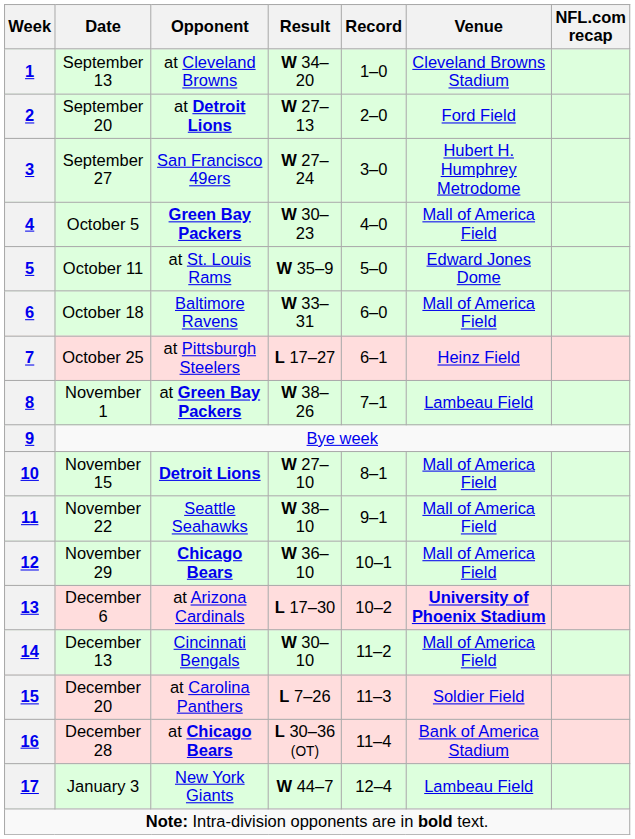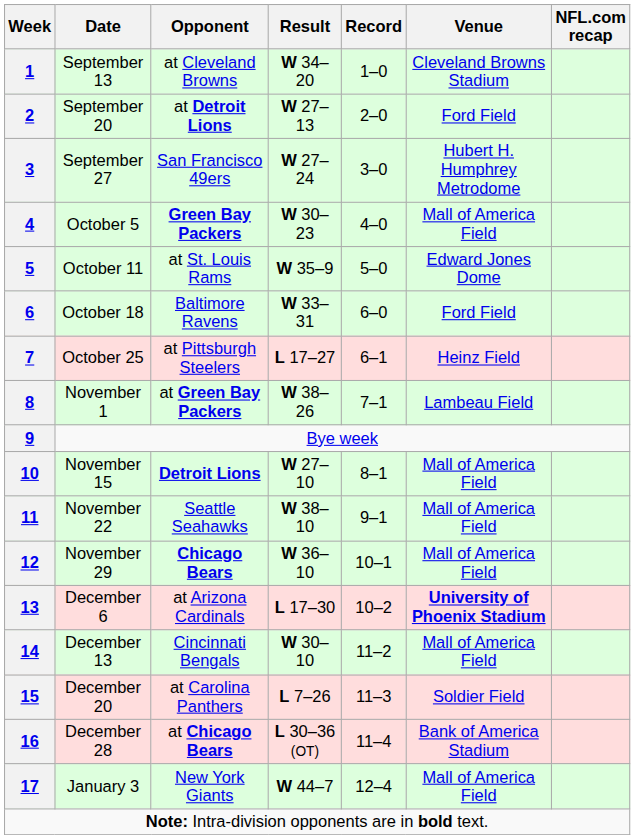6 | Venue: Mall of America Field -> Ford Field
17 | Venue: Lambeau Field -> Mall of America Field
